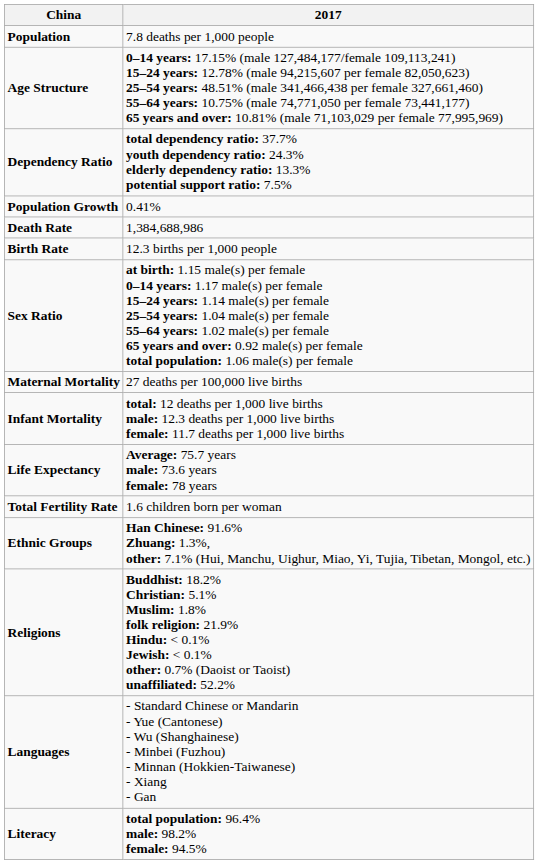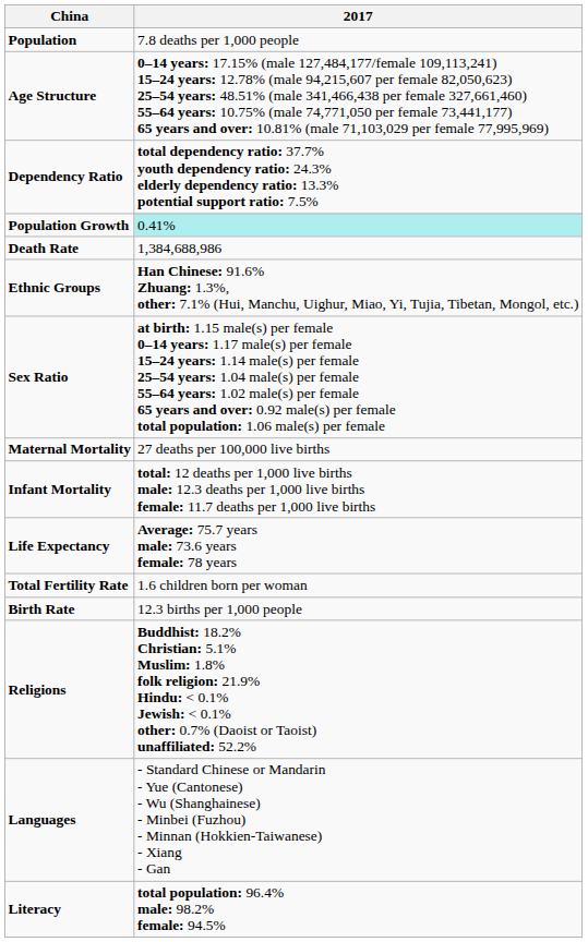Population Growth | 2017: no background -> paleturquoise background
rows swapped: Birth Rate <-> Ethnic Groups
